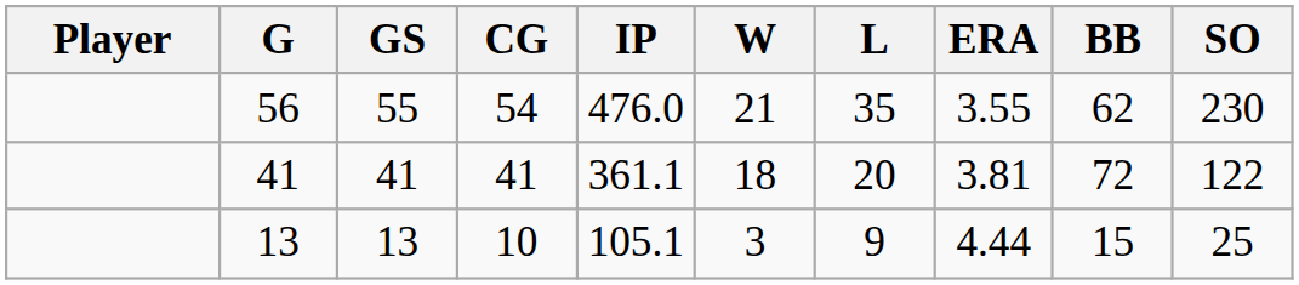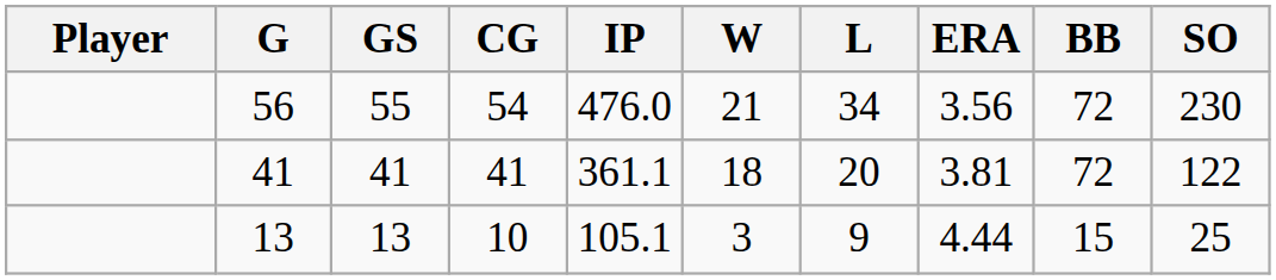56 | L: 35 -> 34
56 | ERA: 3.55 -> 3.56
56 | BB: 62 -> 72
